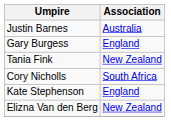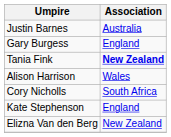Tania Fink | Association: normal -> bold
+ row: Alison Harrison | Wales
